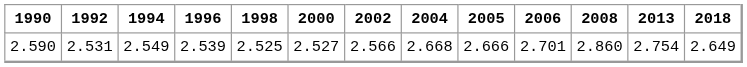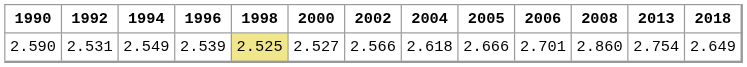2.590 | 1998: no background -> khaki background
2.590 | 2004: 2.668 -> 2.618
